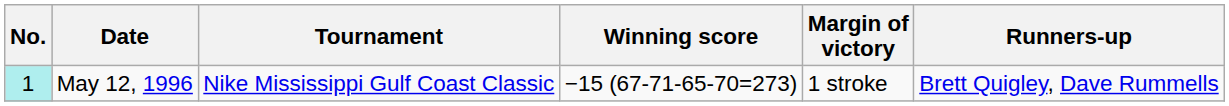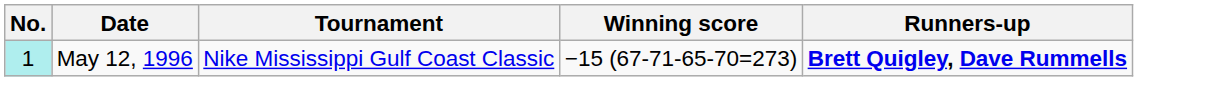- column: Margin of victory | 1 stroke
May 12, 1996 | Runners-up: normal -> bold
